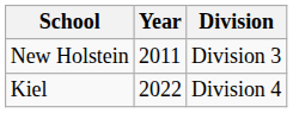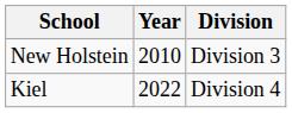New Holstein | Year: 2011 -> 2010
